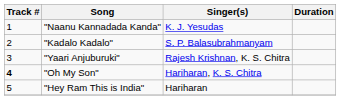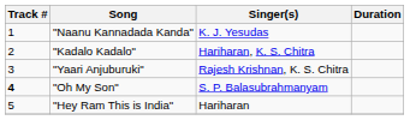"Kadalo Kadalo" | Singer(s): S. P. Balasubrahmanyam -> Hariharan, K. S. Chitra
"Oh My Son" | Singer(s): Hariharan, K. S. Chitra -> S. P. Balasubrahmanyam
